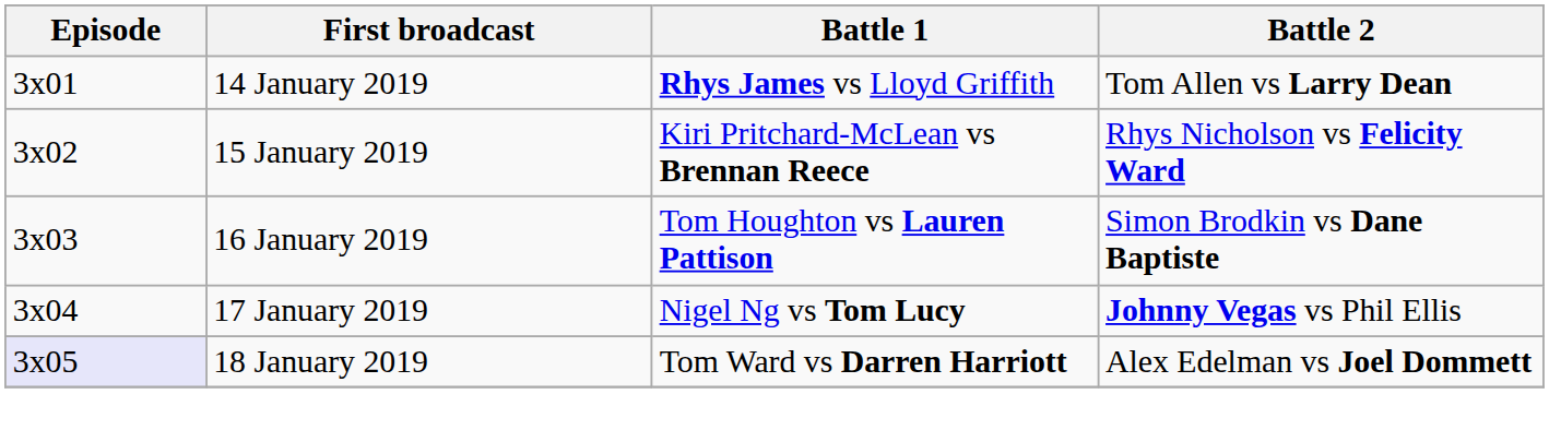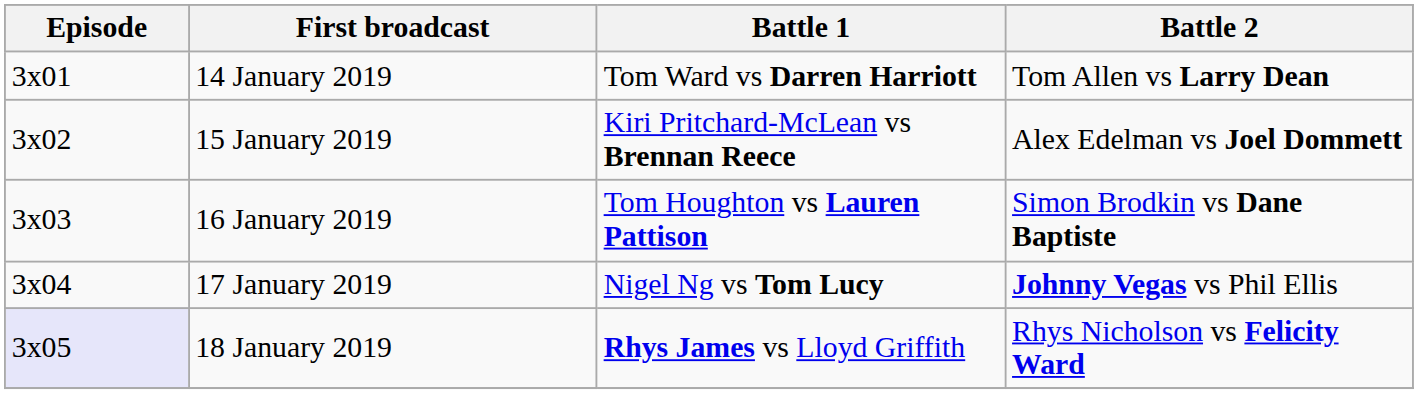14 January 2019 | Battle 1: Rhys James vs Lloyd Griffith -> Tom Ward vs Darren Harriott
15 January 2019 | Battle 2: Rhys Nicholson vs Felicity Ward -> Alex Edelman vs Joel Dommett
18 January 2019 | Battle 1: Tom Ward vs Darren Harriott -> Rhys James vs Lloyd Griffith
18 January 2019 | Battle 2: Alex Edelman vs Joel Dommett -> Rhys Nicholson vs Felicity Ward
